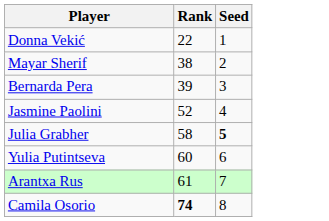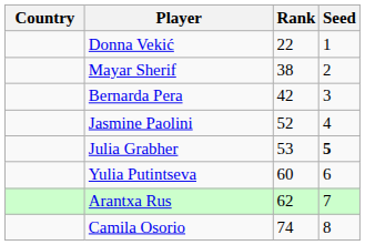+ column: Country
Bernarda Pera | Rank: 39 -> 42
Julia Grabher | Rank: 58 -> 53
Arantxa Rus | Rank: 61 -> 62
Camila Osorio | Rank: bold -> normal
